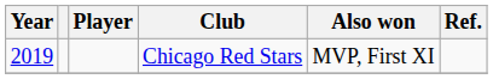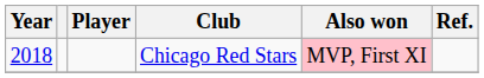Chicago Red Stars | Year: 2019 -> 2018
Chicago Red Stars | Also won: no background -> pink background
